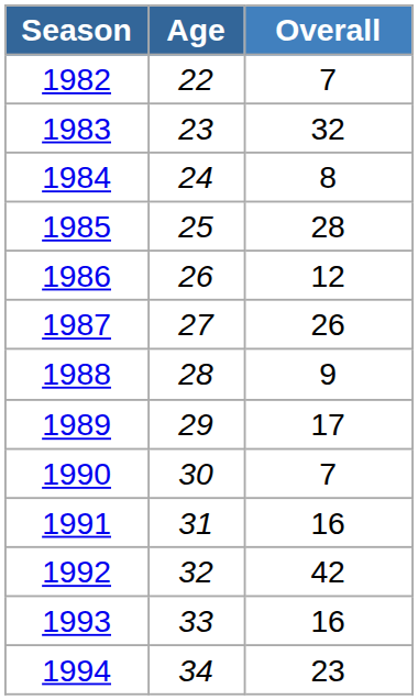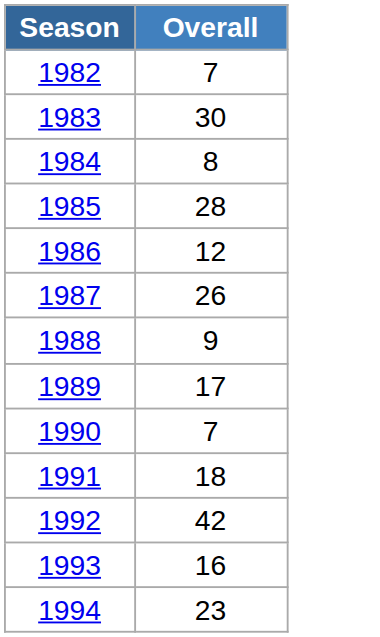- column: Age | 22 | 23 | 24 | 25 | 26 | 27 | 28 | 29 | 30 | 31 | 32 | 33 | 34
1983 | Overall: 32 -> 30
1991 | Overall: 16 -> 18
